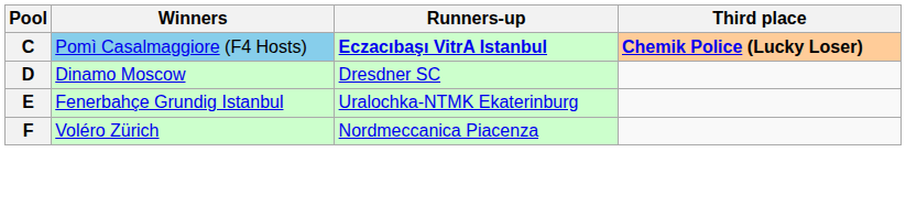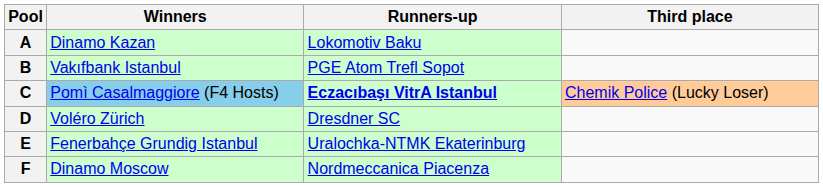+ row: A | Dinamo Kazan | Lokomotiv Baku
+ row: B | Vakıfbank Istanbul | PGE Atom Trefl Sopot
C | Third place: bold -> normal
D | Winners: Dinamo Moscow -> Voléro Zürich
F | Winners: Voléro Zürich -> Dinamo Moscow
